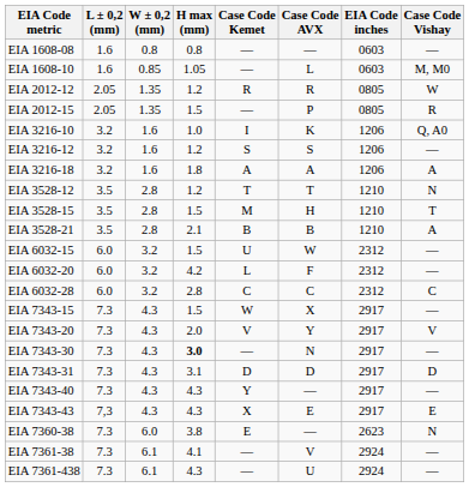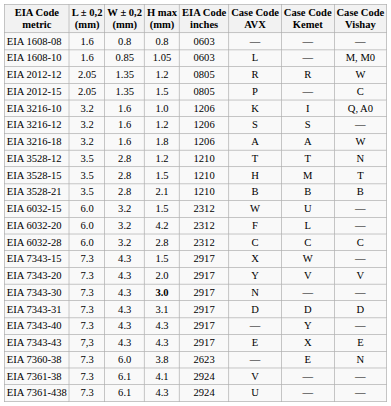columns swapped: EIA Code inches <-> Case Code Kemet
EIA 2012-15 | Case Code Vishay: R -> C
EIA 3216-18 | Case Code Vishay: A -> W
EIA 3528-21 | Case Code Vishay: A -> B
